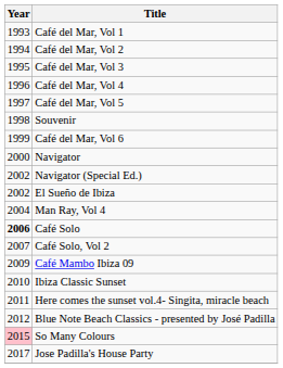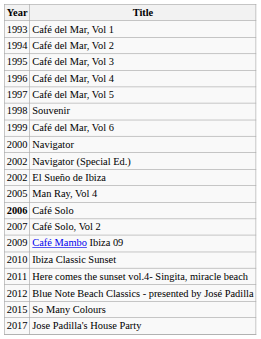Man Ray, Vol 4 | Year: 2004 -> 2005
So Many Colours | Year: pink background -> no background
